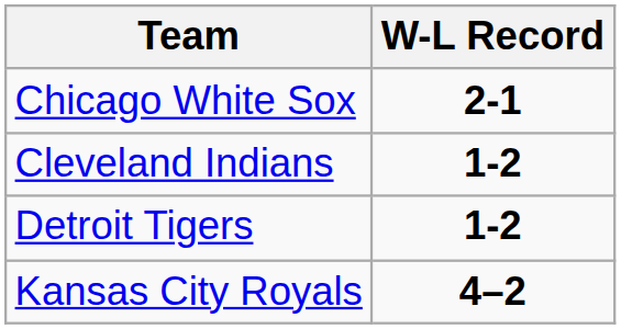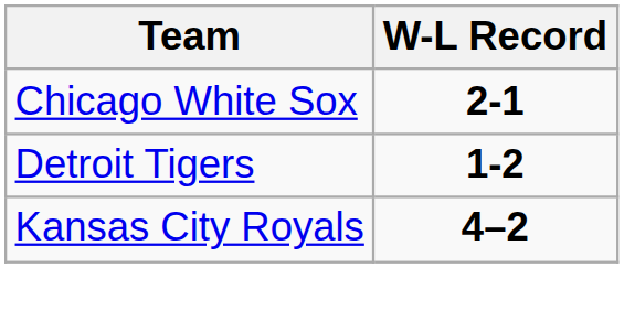- row: Cleveland Indians | 1-2
